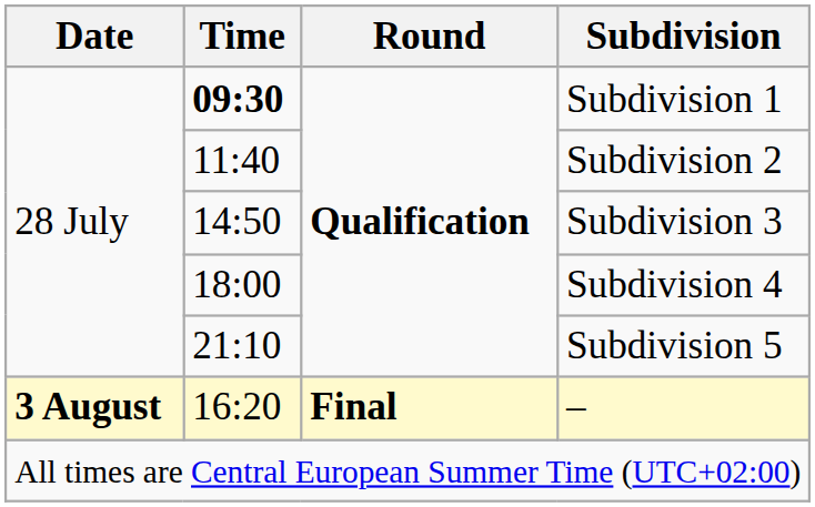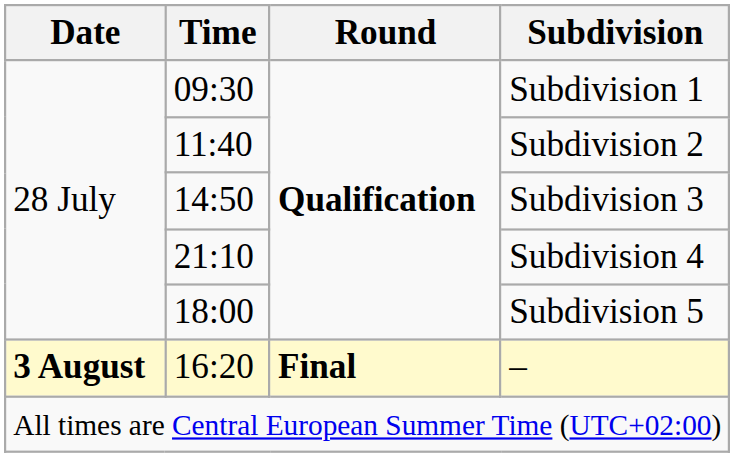Subdivision 1 | Time: bold -> normal
Subdivision 4 | Time: 18:00 -> 21:10
Subdivision 5 | Time: 21:10 -> 18:00
